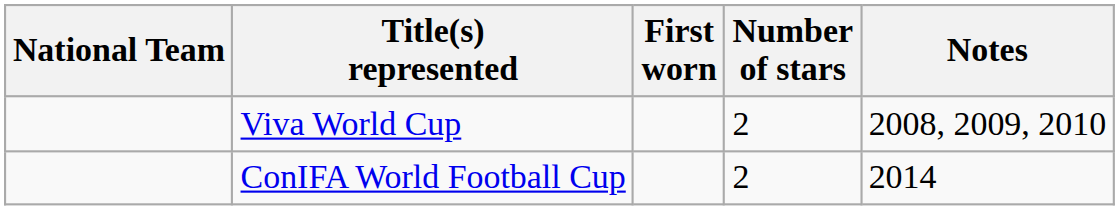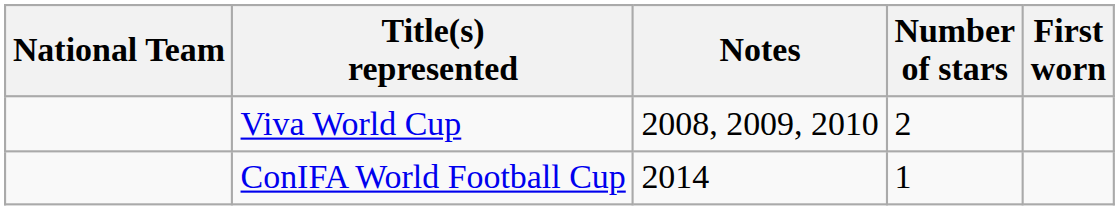columns swapped: First worn <-> Notes
ConIFA World Football Cup | Number of stars: 2 -> 1
